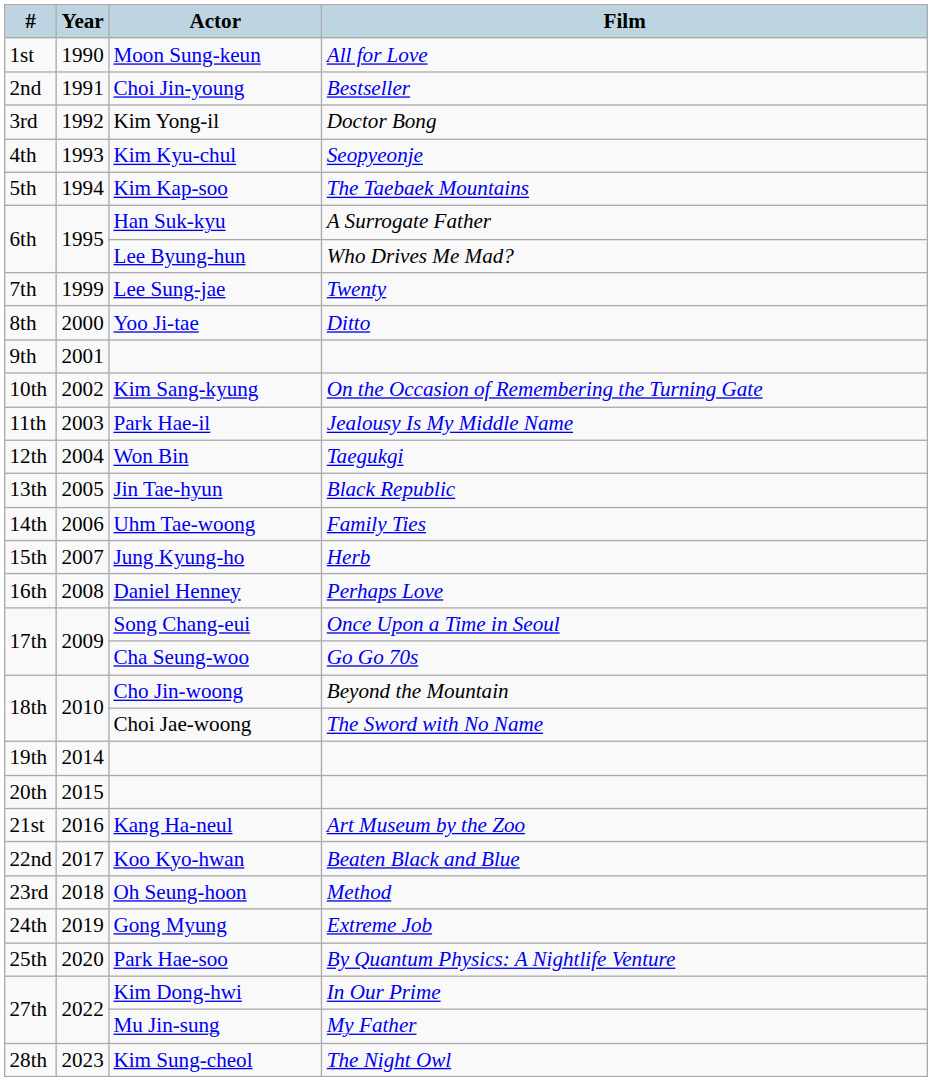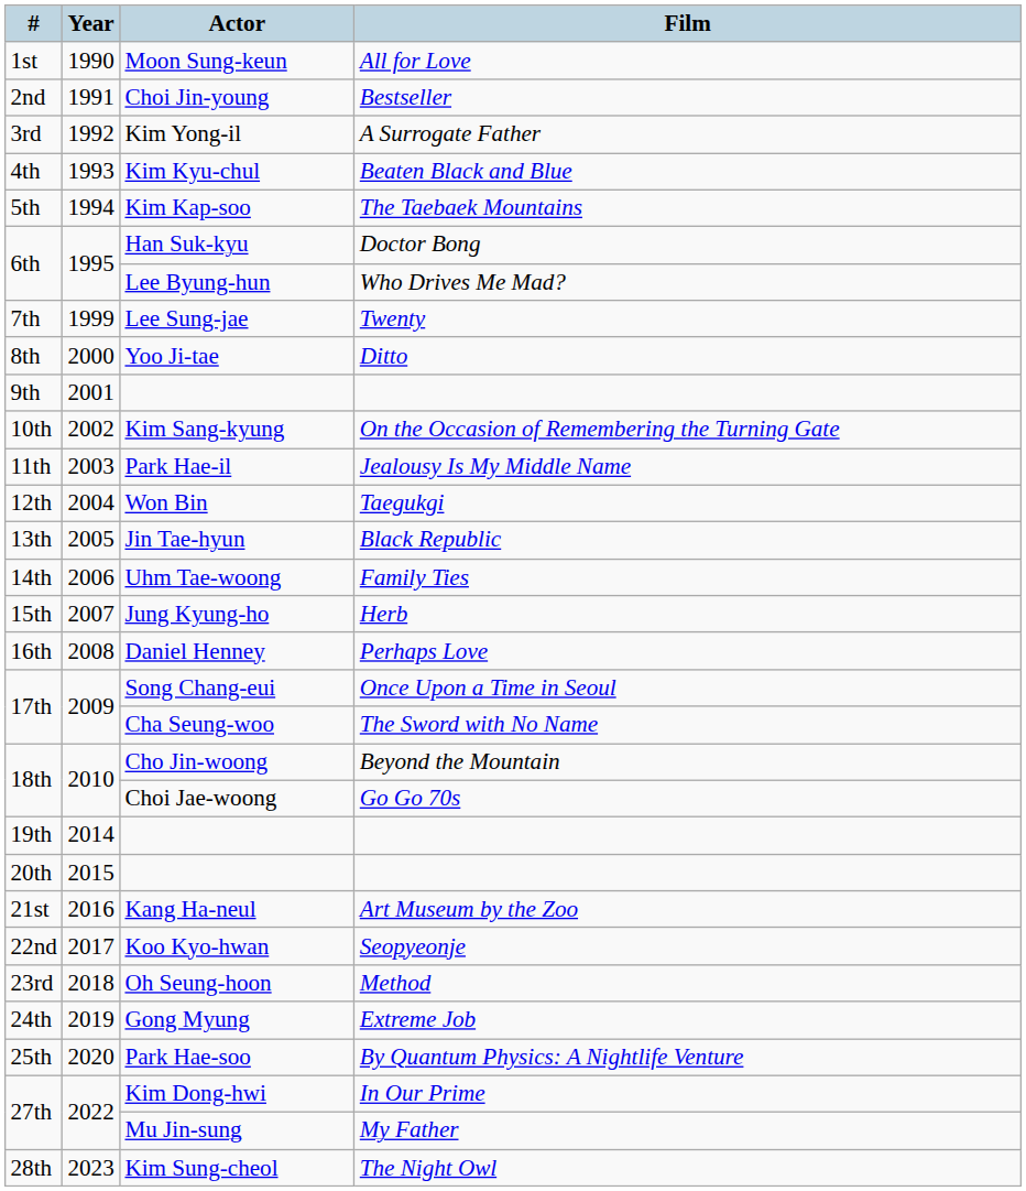Kim Yong-il | Film: Doctor Bong -> A Surrogate Father
Kim Kyu-chul | Film: Seopyeonje -> Beaten Black and Blue
Han Suk-kyu | Film: A Surrogate Father -> Doctor Bong
Cha Seung-woo | Film: Go Go 70s -> The Sword with No Name
Choi Jae-woong | Film: The Sword with No Name -> Go Go 70s
Koo Kyo-hwan | Film: Beaten Black and Blue -> Seopyeonje
